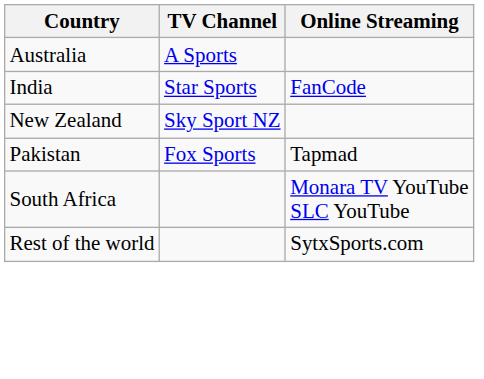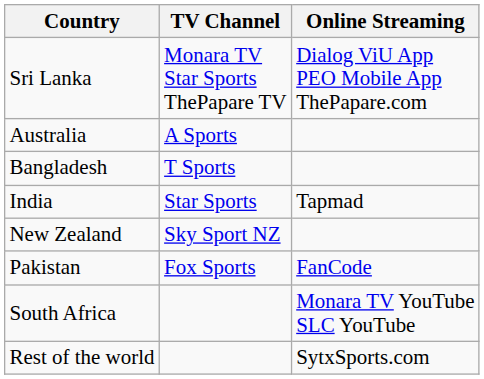+ row: Sri Lanka | Monara TV Star Sports ThePapare TV | Dialog ViU App PEO Mobile App ThePapare.com
+ row: Bangladesh | T Sports
India | Online Streaming: FanCode -> Tapmad
Pakistan | Online Streaming: Tapmad -> FanCode
